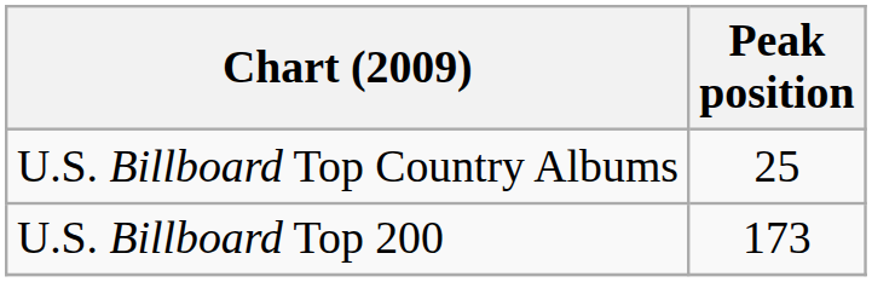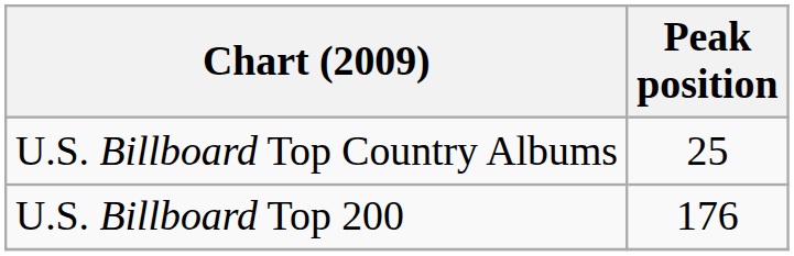U.S. Billboard Top 200 | Peak position: 173 -> 176
